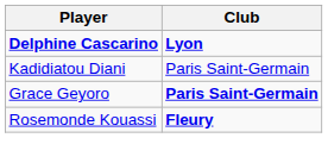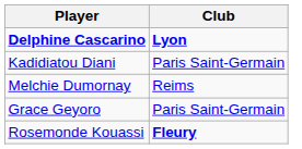+ row: Melchie Dumornay | Reims
Grace Geyoro | Club: bold -> normal
